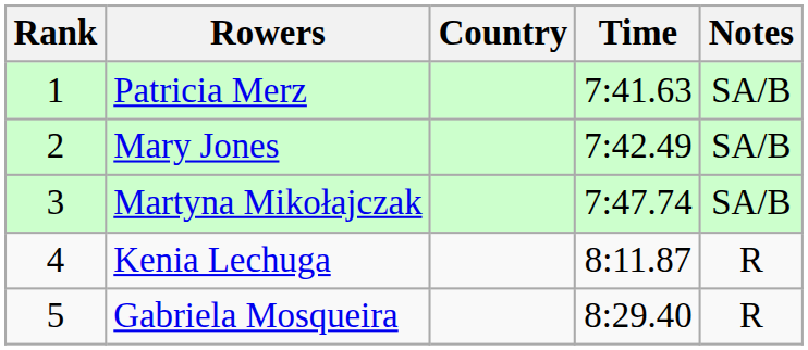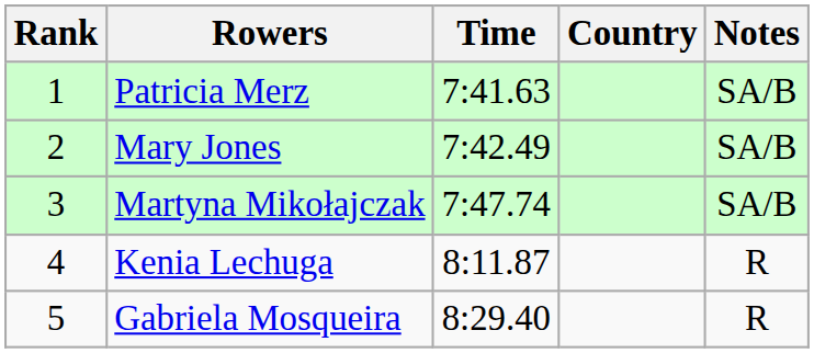columns swapped: Country <-> Time
